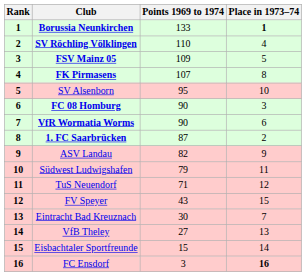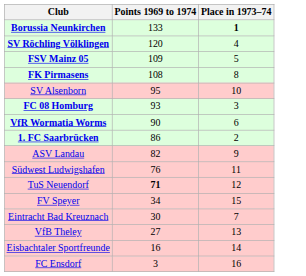- column: Rank | 1 | 2 | 3 | 4 | 5 | 6 | 7 | 8 | 9 | 10 | 11 | 12 | 13 | 14 | 15 | 16
SV Röchling Völklingen | Points 1969 to 1974: 110 -> 120
FK Pirmasens | Points 1969 to 1974: 107 -> 108
FC 08 Homburg | Points 1969 to 1974: 90 -> 93
1. FC Saarbrücken | Points 1969 to 1974: 87 -> 86
Südwest Ludwigshafen | Points 1969 to 1974: 79 -> 76
TuS Neuendorf | Points 1969 to 1974: normal -> bold
FV Speyer | Points 1969 to 1974: 43 -> 34
Eisbachtaler Sportfreunde | Points 1969 to 1974: 15 -> 16
FC Ensdorf | Place in 1973–74: bold -> normal
